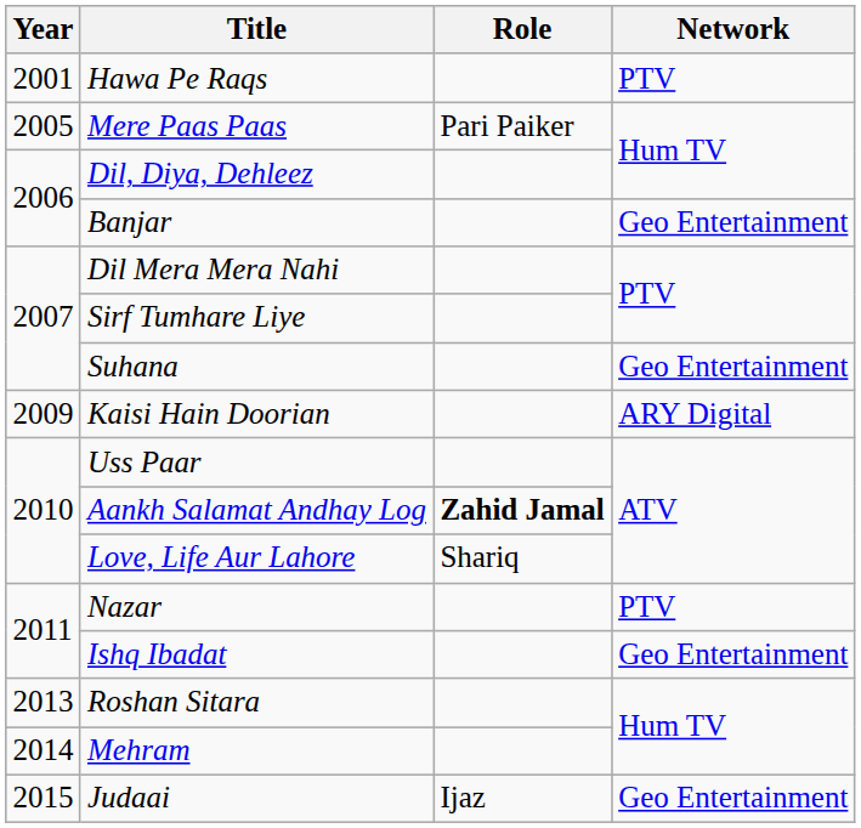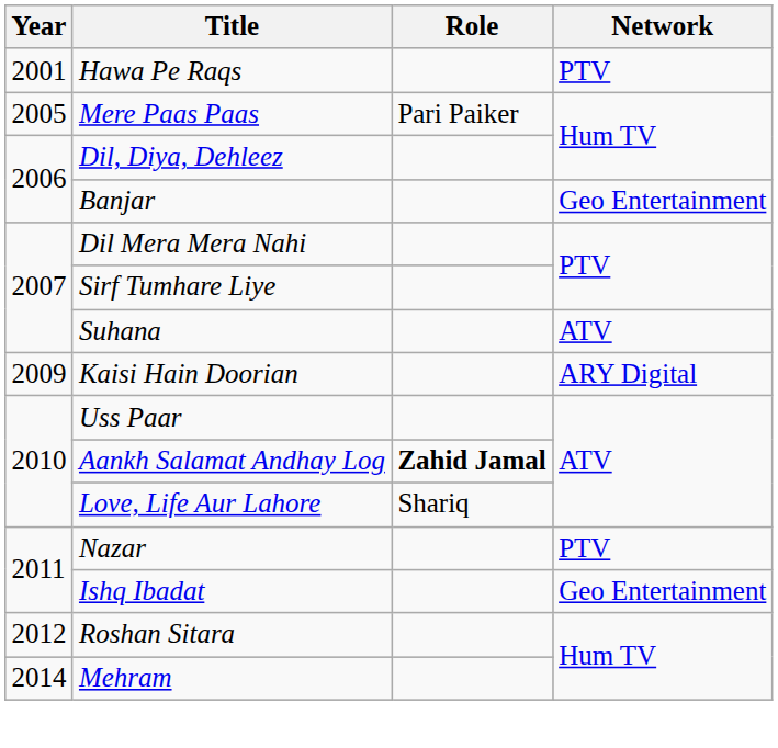Suhana | Network: Geo Entertainment -> ATV
Roshan Sitara | Year: 2013 -> 2012
- row: 2015 | Judaai | Ijaz | Geo Entertainment
